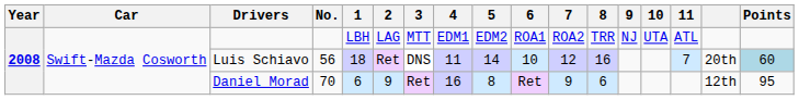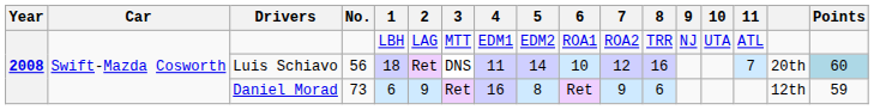Daniel Morad | No.: 70 -> 73
Daniel Morad | Points: 95 -> 59
